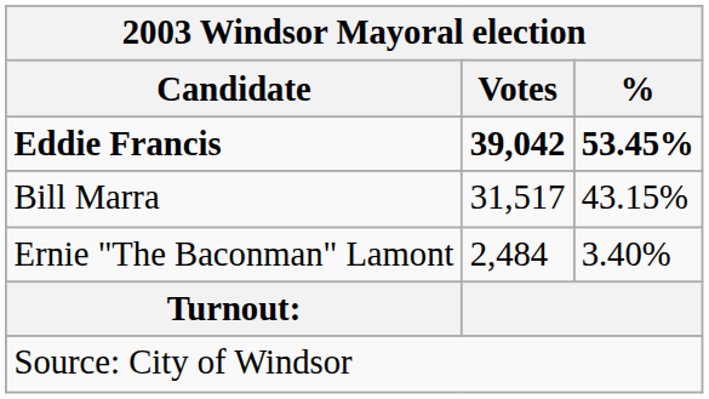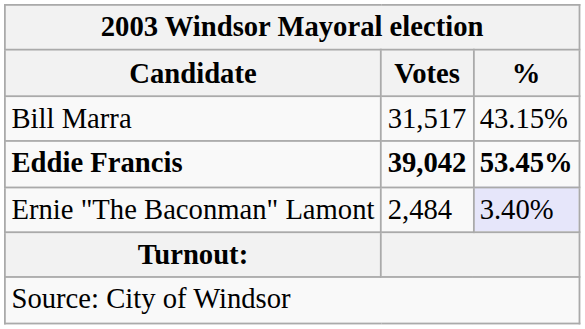rows swapped: Eddie Francis <-> Bill Marra
Ernie "The Baconman" Lamont | %: no background -> lavender background
